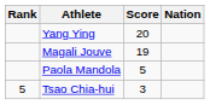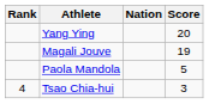columns swapped: Nation <-> Score
Tsao Chia-hui | Rank: 5 -> 4
